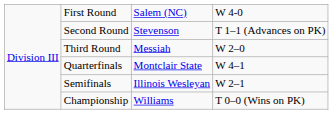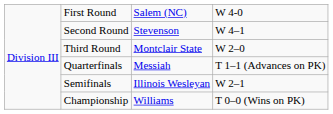Second Round | column 4: T 1–1 (Advances on PK) -> W 4–1
Third Round | column 3: Messiah -> Montclair State
Quarterfinals | column 3: Montclair State -> Messiah
Quarterfinals | column 4: W 4–1 -> T 1–1 (Advances on PK)
